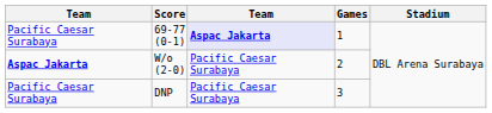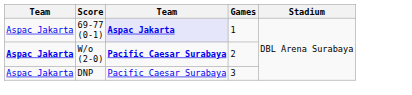69-77 (0-1) | column 1: Pacific Caesar Surabaya -> Aspac Jakarta
W/o (2-0) | column 3: normal -> bold
DNP | column 1: Pacific Caesar Surabaya -> Aspac Jakarta
